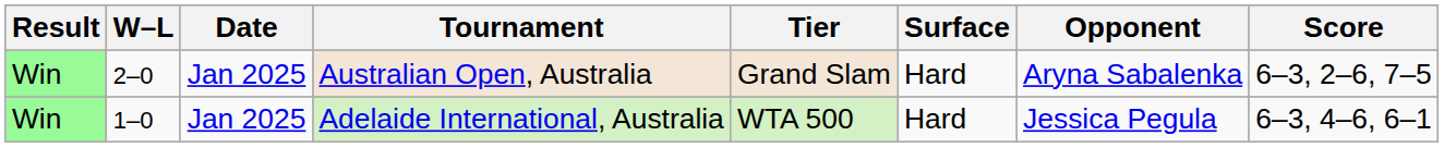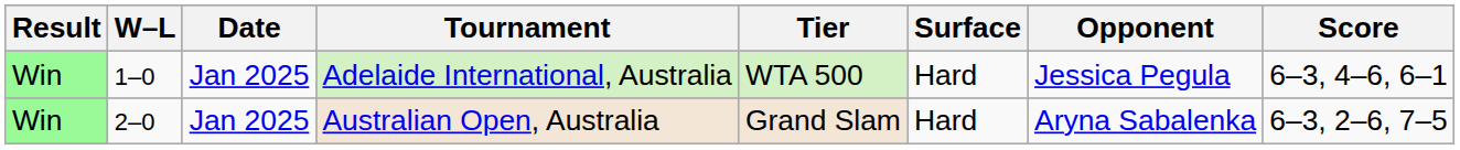rows swapped: Adelaide International, Australia <-> Australian Open, Australia
